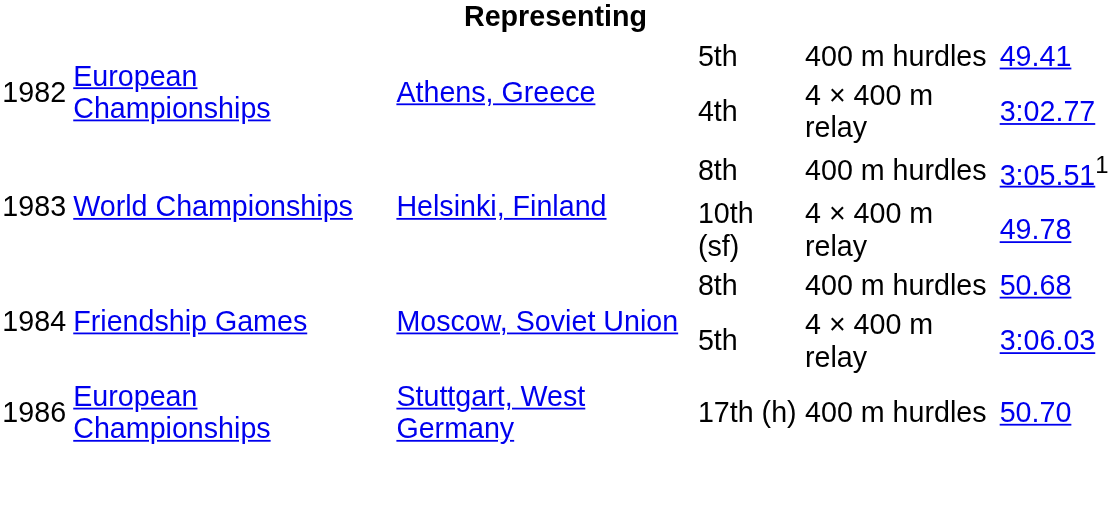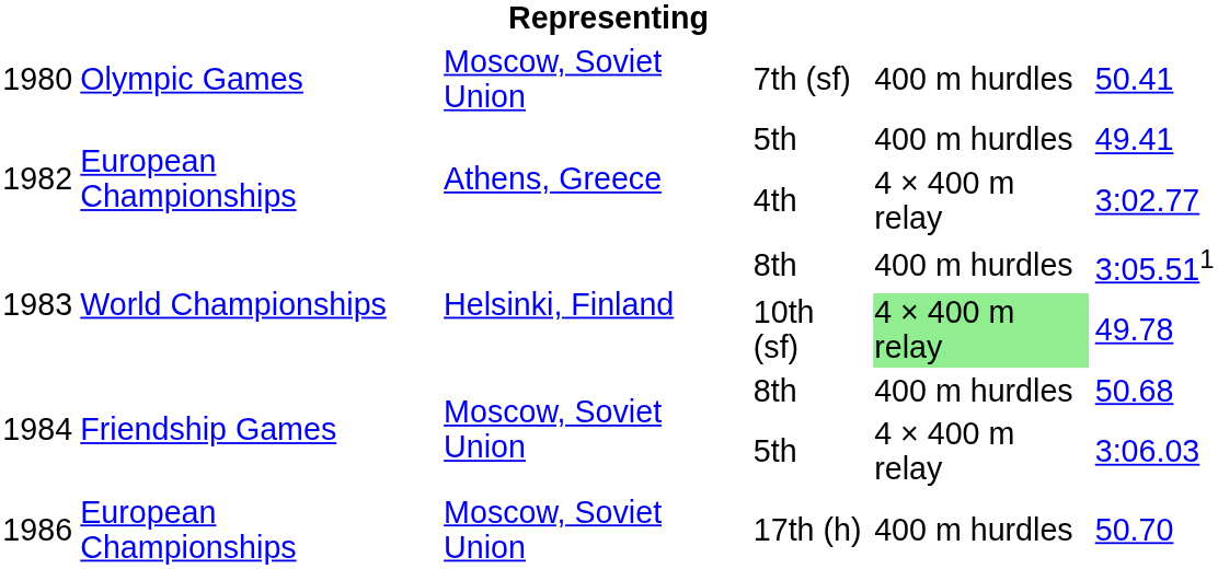+ row: 1980 | Olympic Games | Moscow, Soviet Union | 7th (sf) | 400 m hurdles | 50.41
10th (sf) | column 5: no background -> lightgreen background
17th (h) | column 3: Stuttgart, West Germany -> Moscow, Soviet Union
